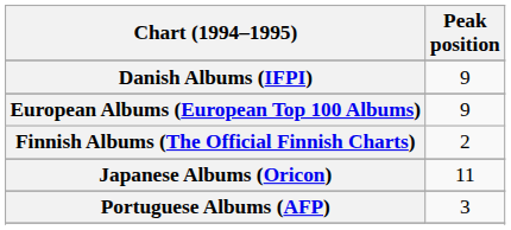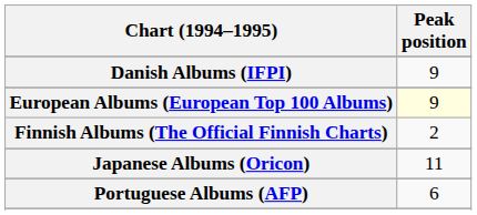European Albums (European Top 100 Albums) | Peak position: no background -> lightyellow background
Portuguese Albums (AFP) | Peak position: 3 -> 6
